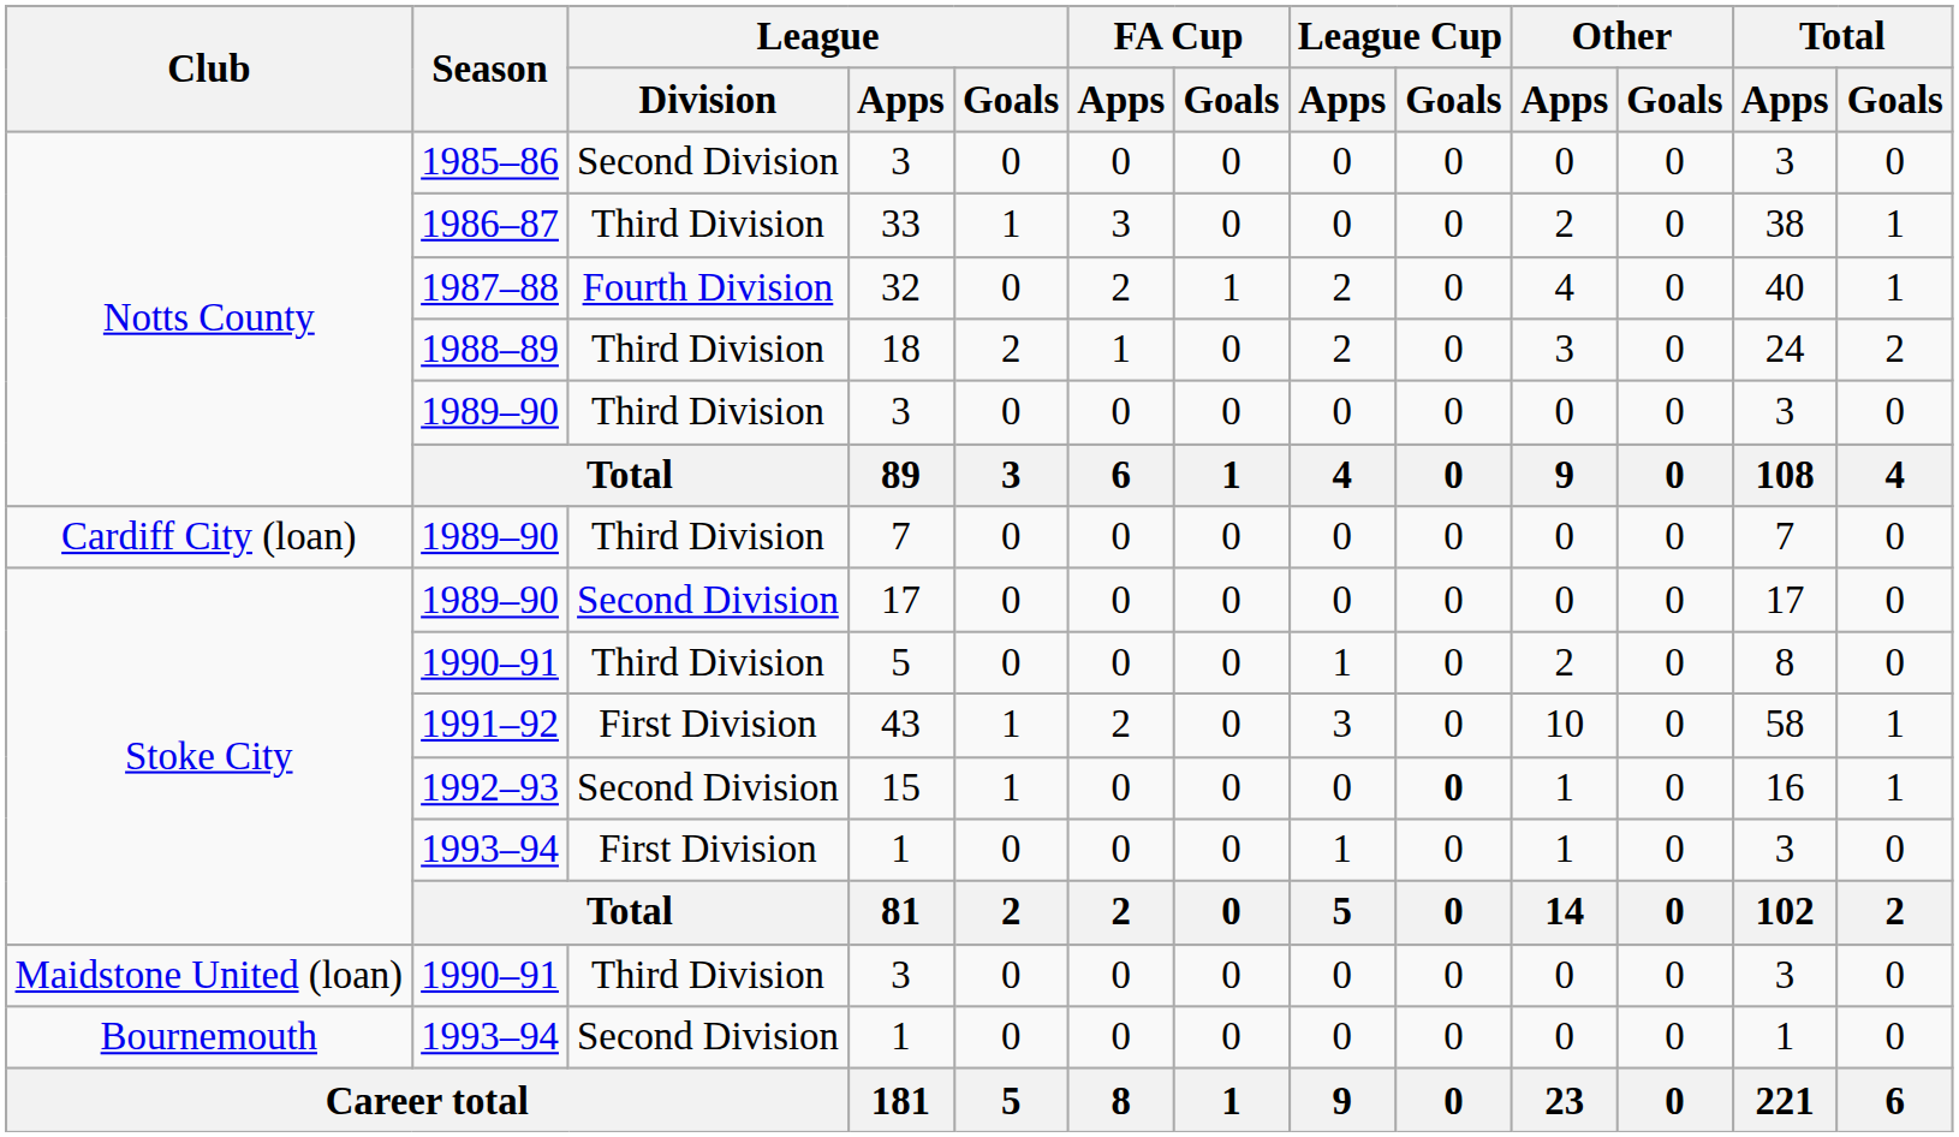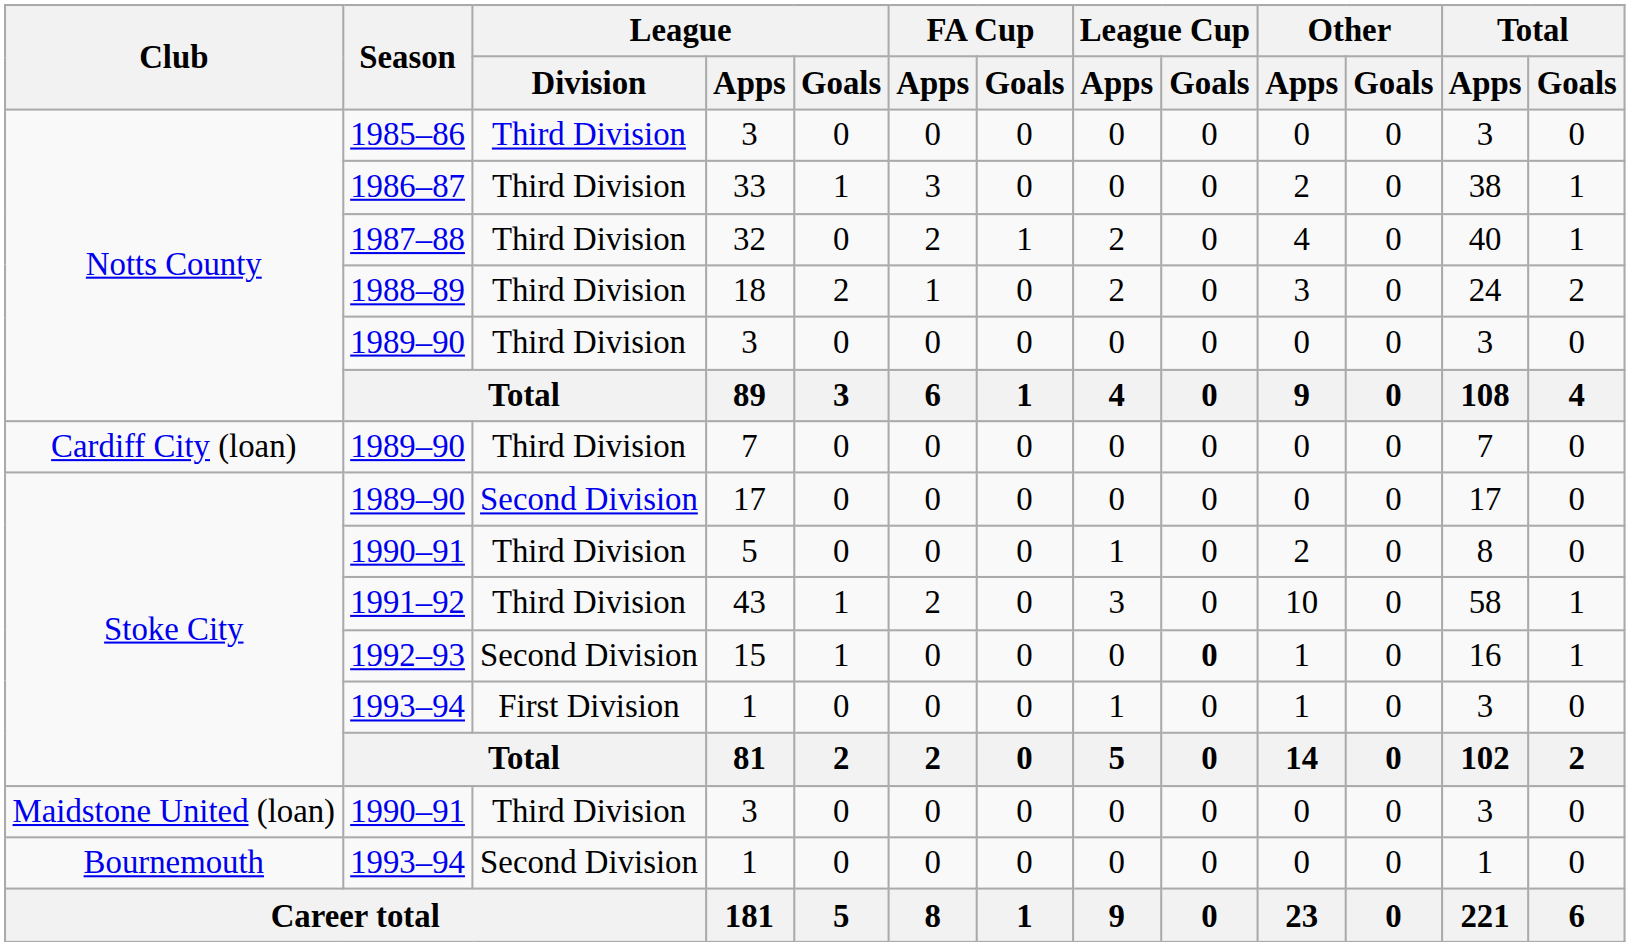1985–86 / 3 | League / Division: Second Division -> Third Division
32 | League / Division: Fourth Division -> Third Division
43 | League / Division: First Division -> Third Division
